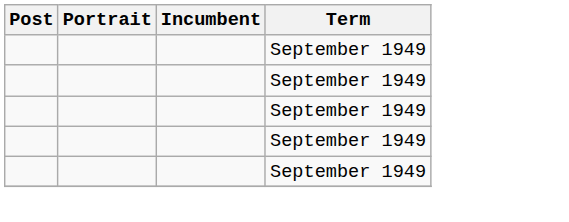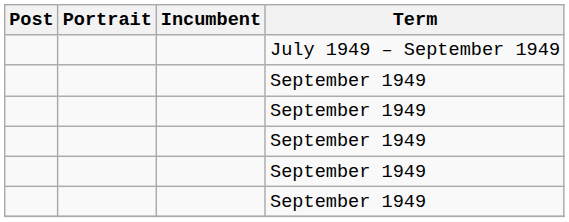+ row: July 1949 – September 1949
